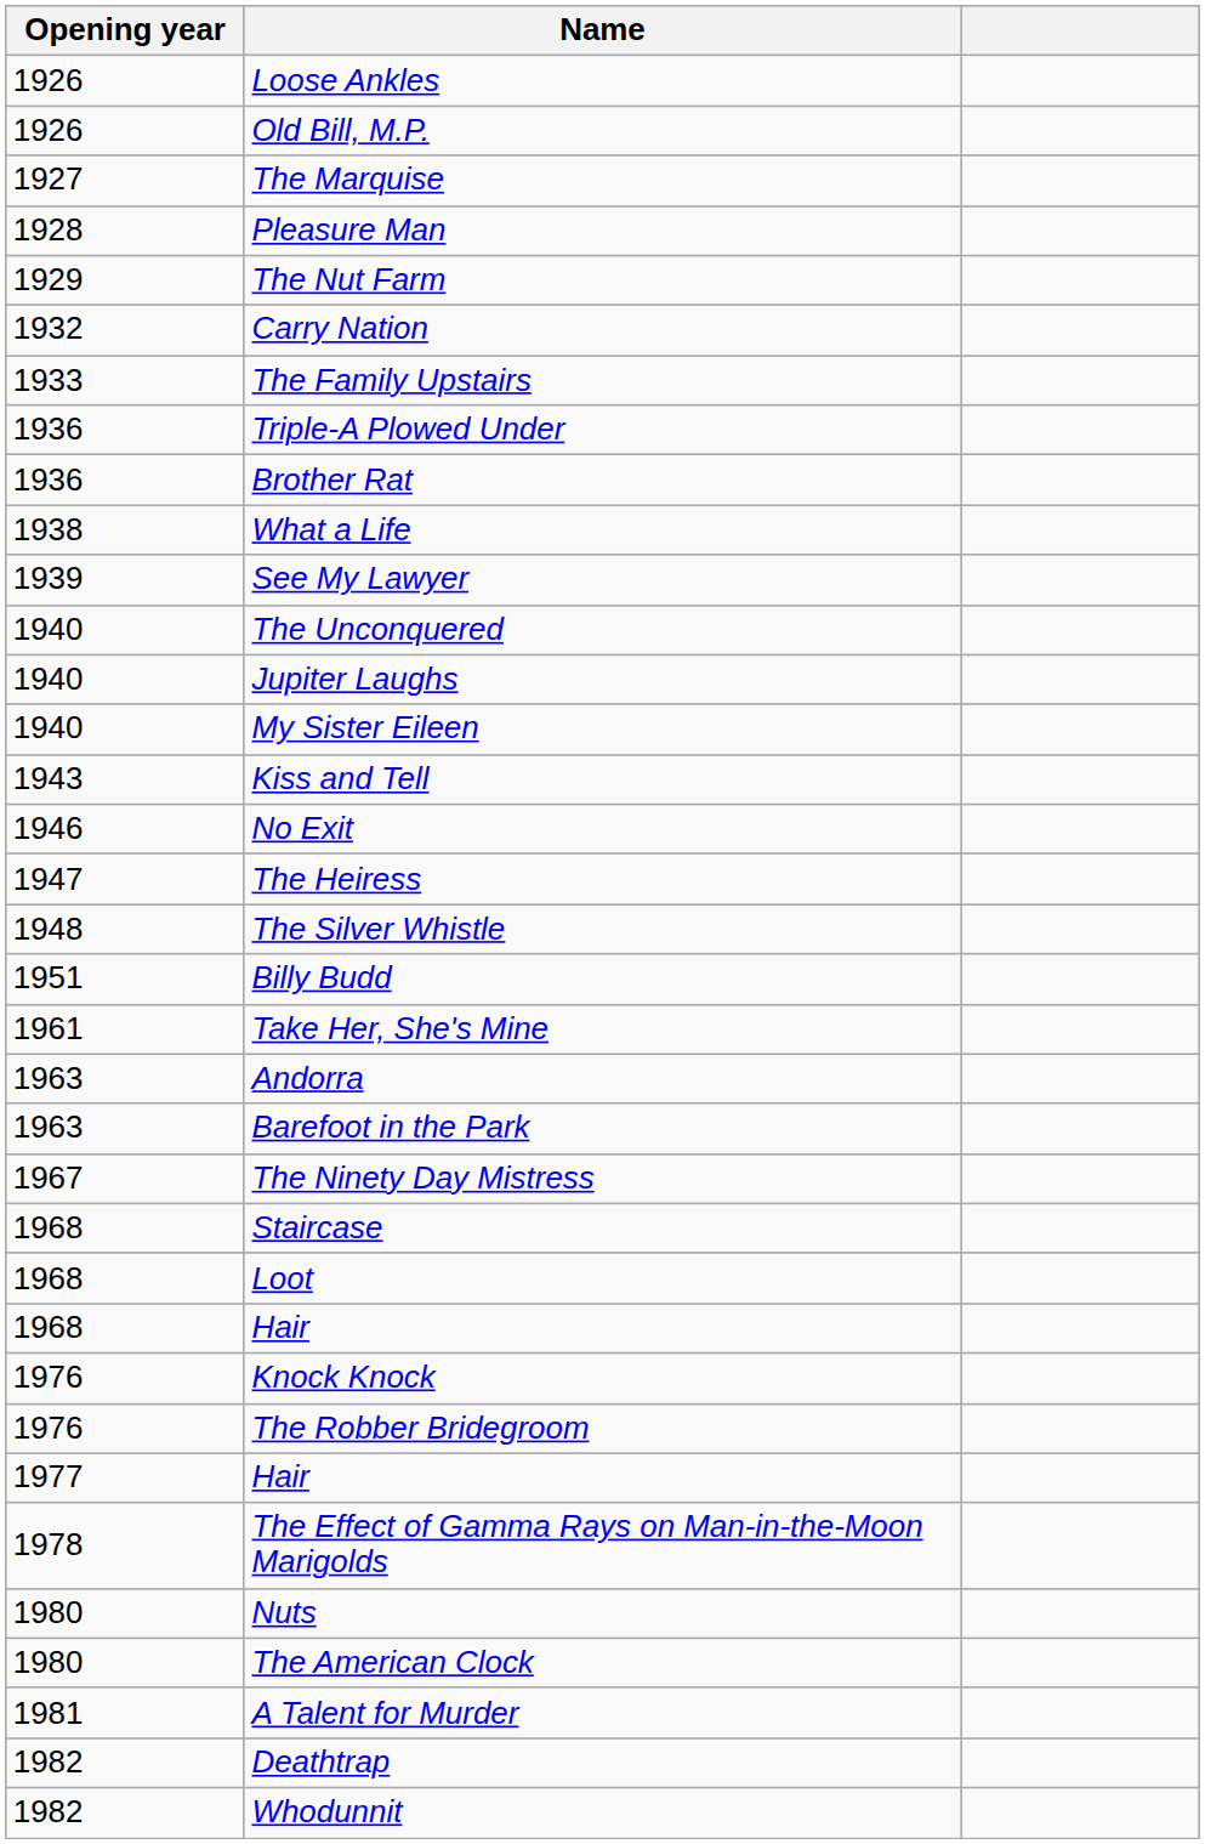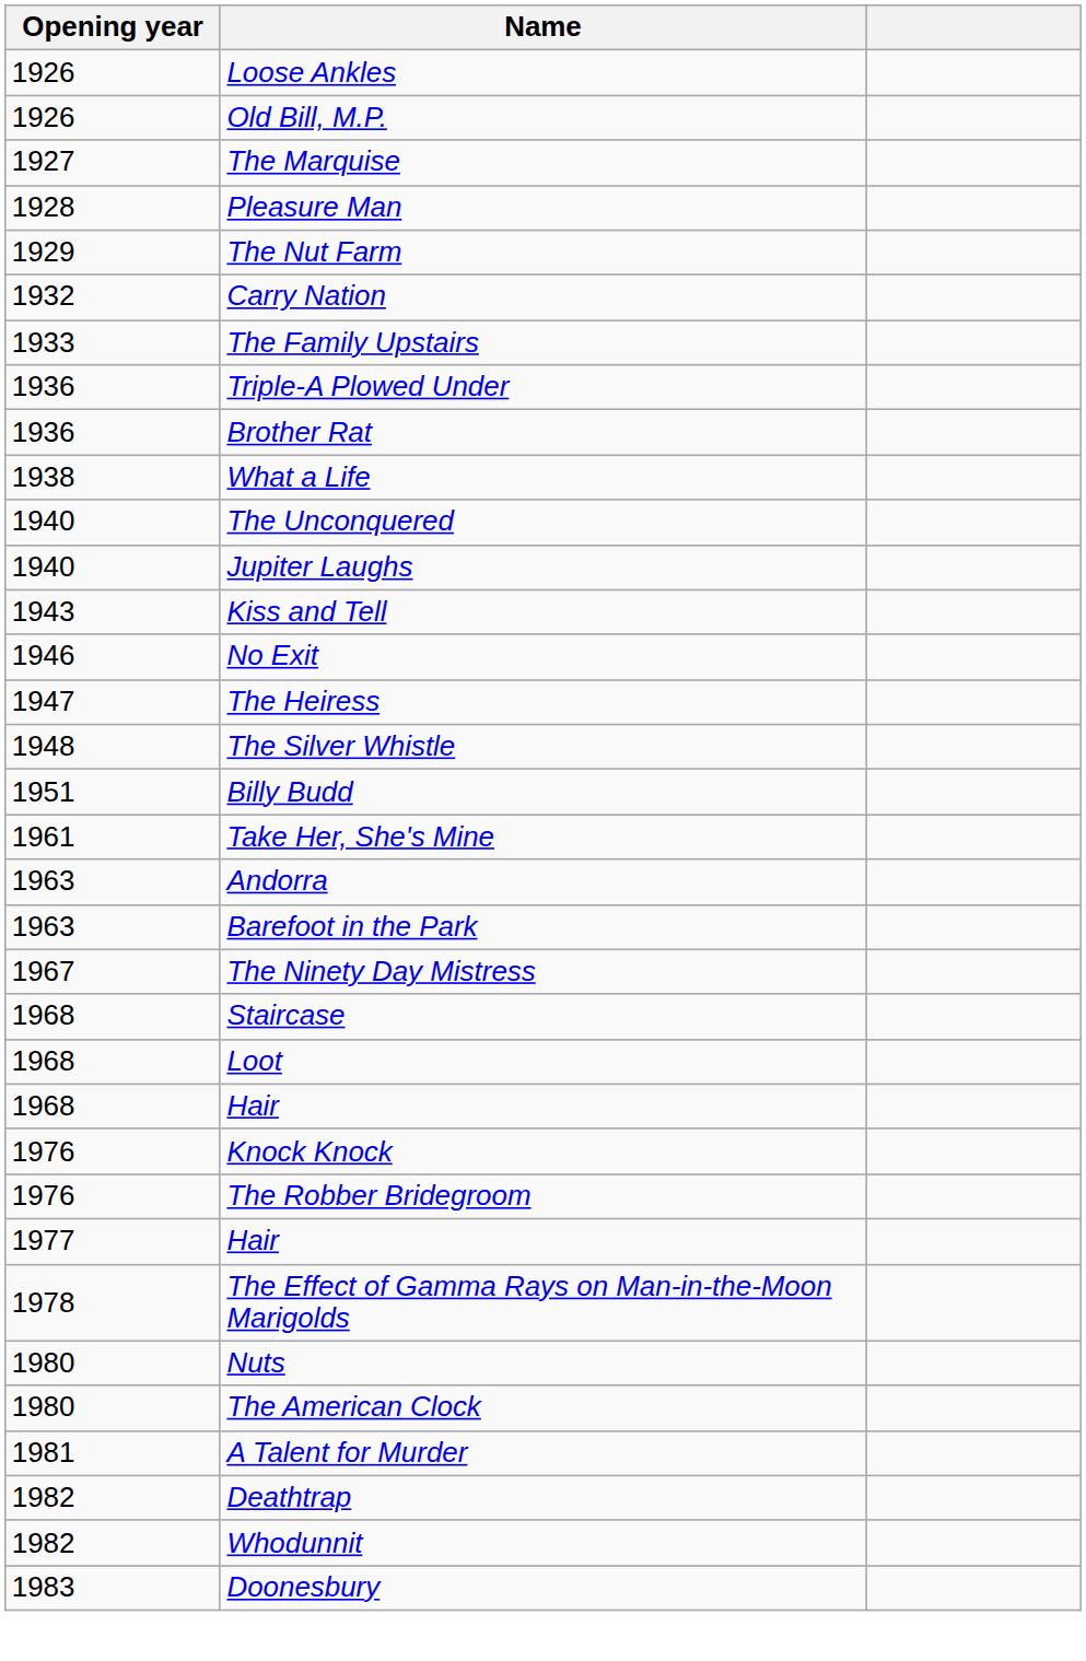- row: 1939 | See My Lawyer
- row: 1940 | My Sister Eileen
+ row: 1983 | Doonesbury
